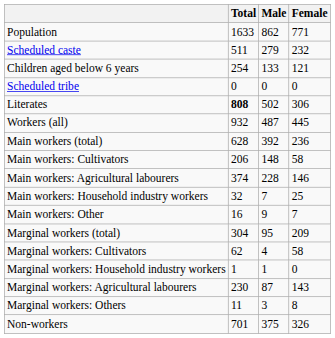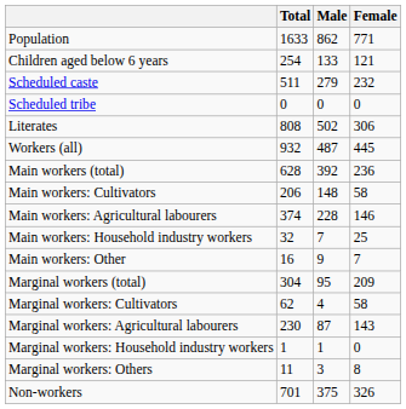rows swapped: Children aged below 6 years <-> Scheduled caste
Literates | Total: bold -> normal
rows swapped: Marginal workers: Agricultural labourers <-> Marginal workers: Household industry workers
